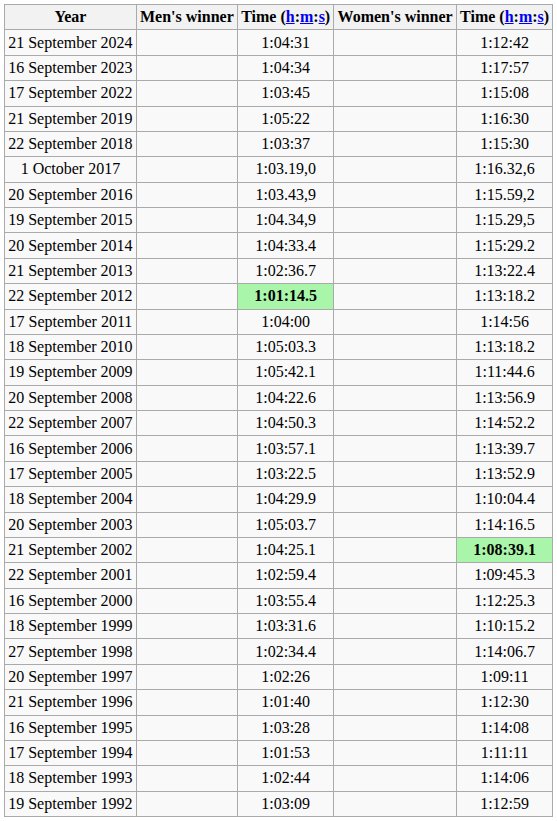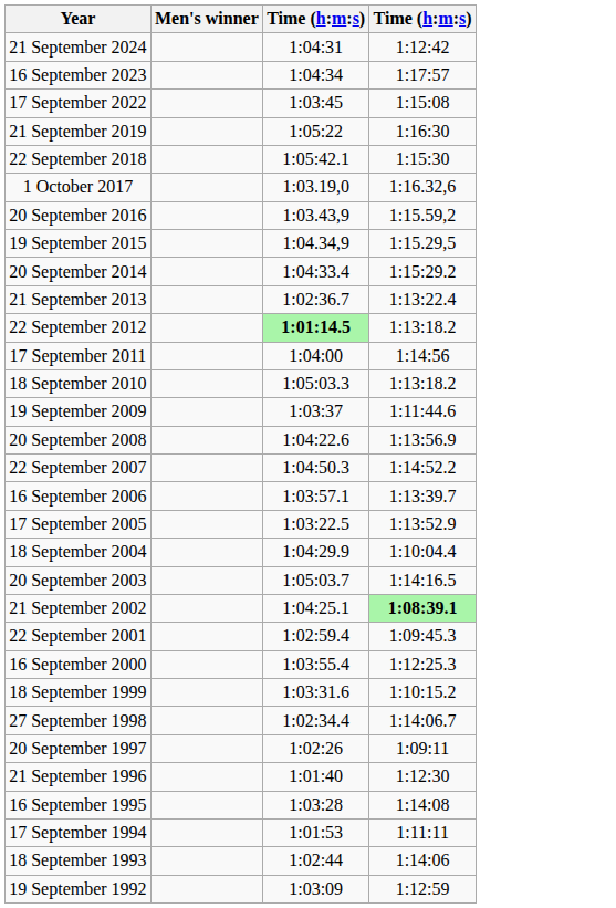- column: Women's winner
22 September 2018 | column 3: 1:03:37 -> 1:05:42.1
19 September 2009 | column 3: 1:05:42.1 -> 1:03:37
